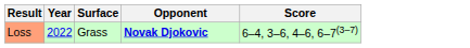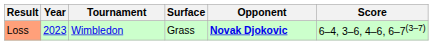+ column: Tournament | Wimbledon
Loss | Year: 2022 -> 2023
